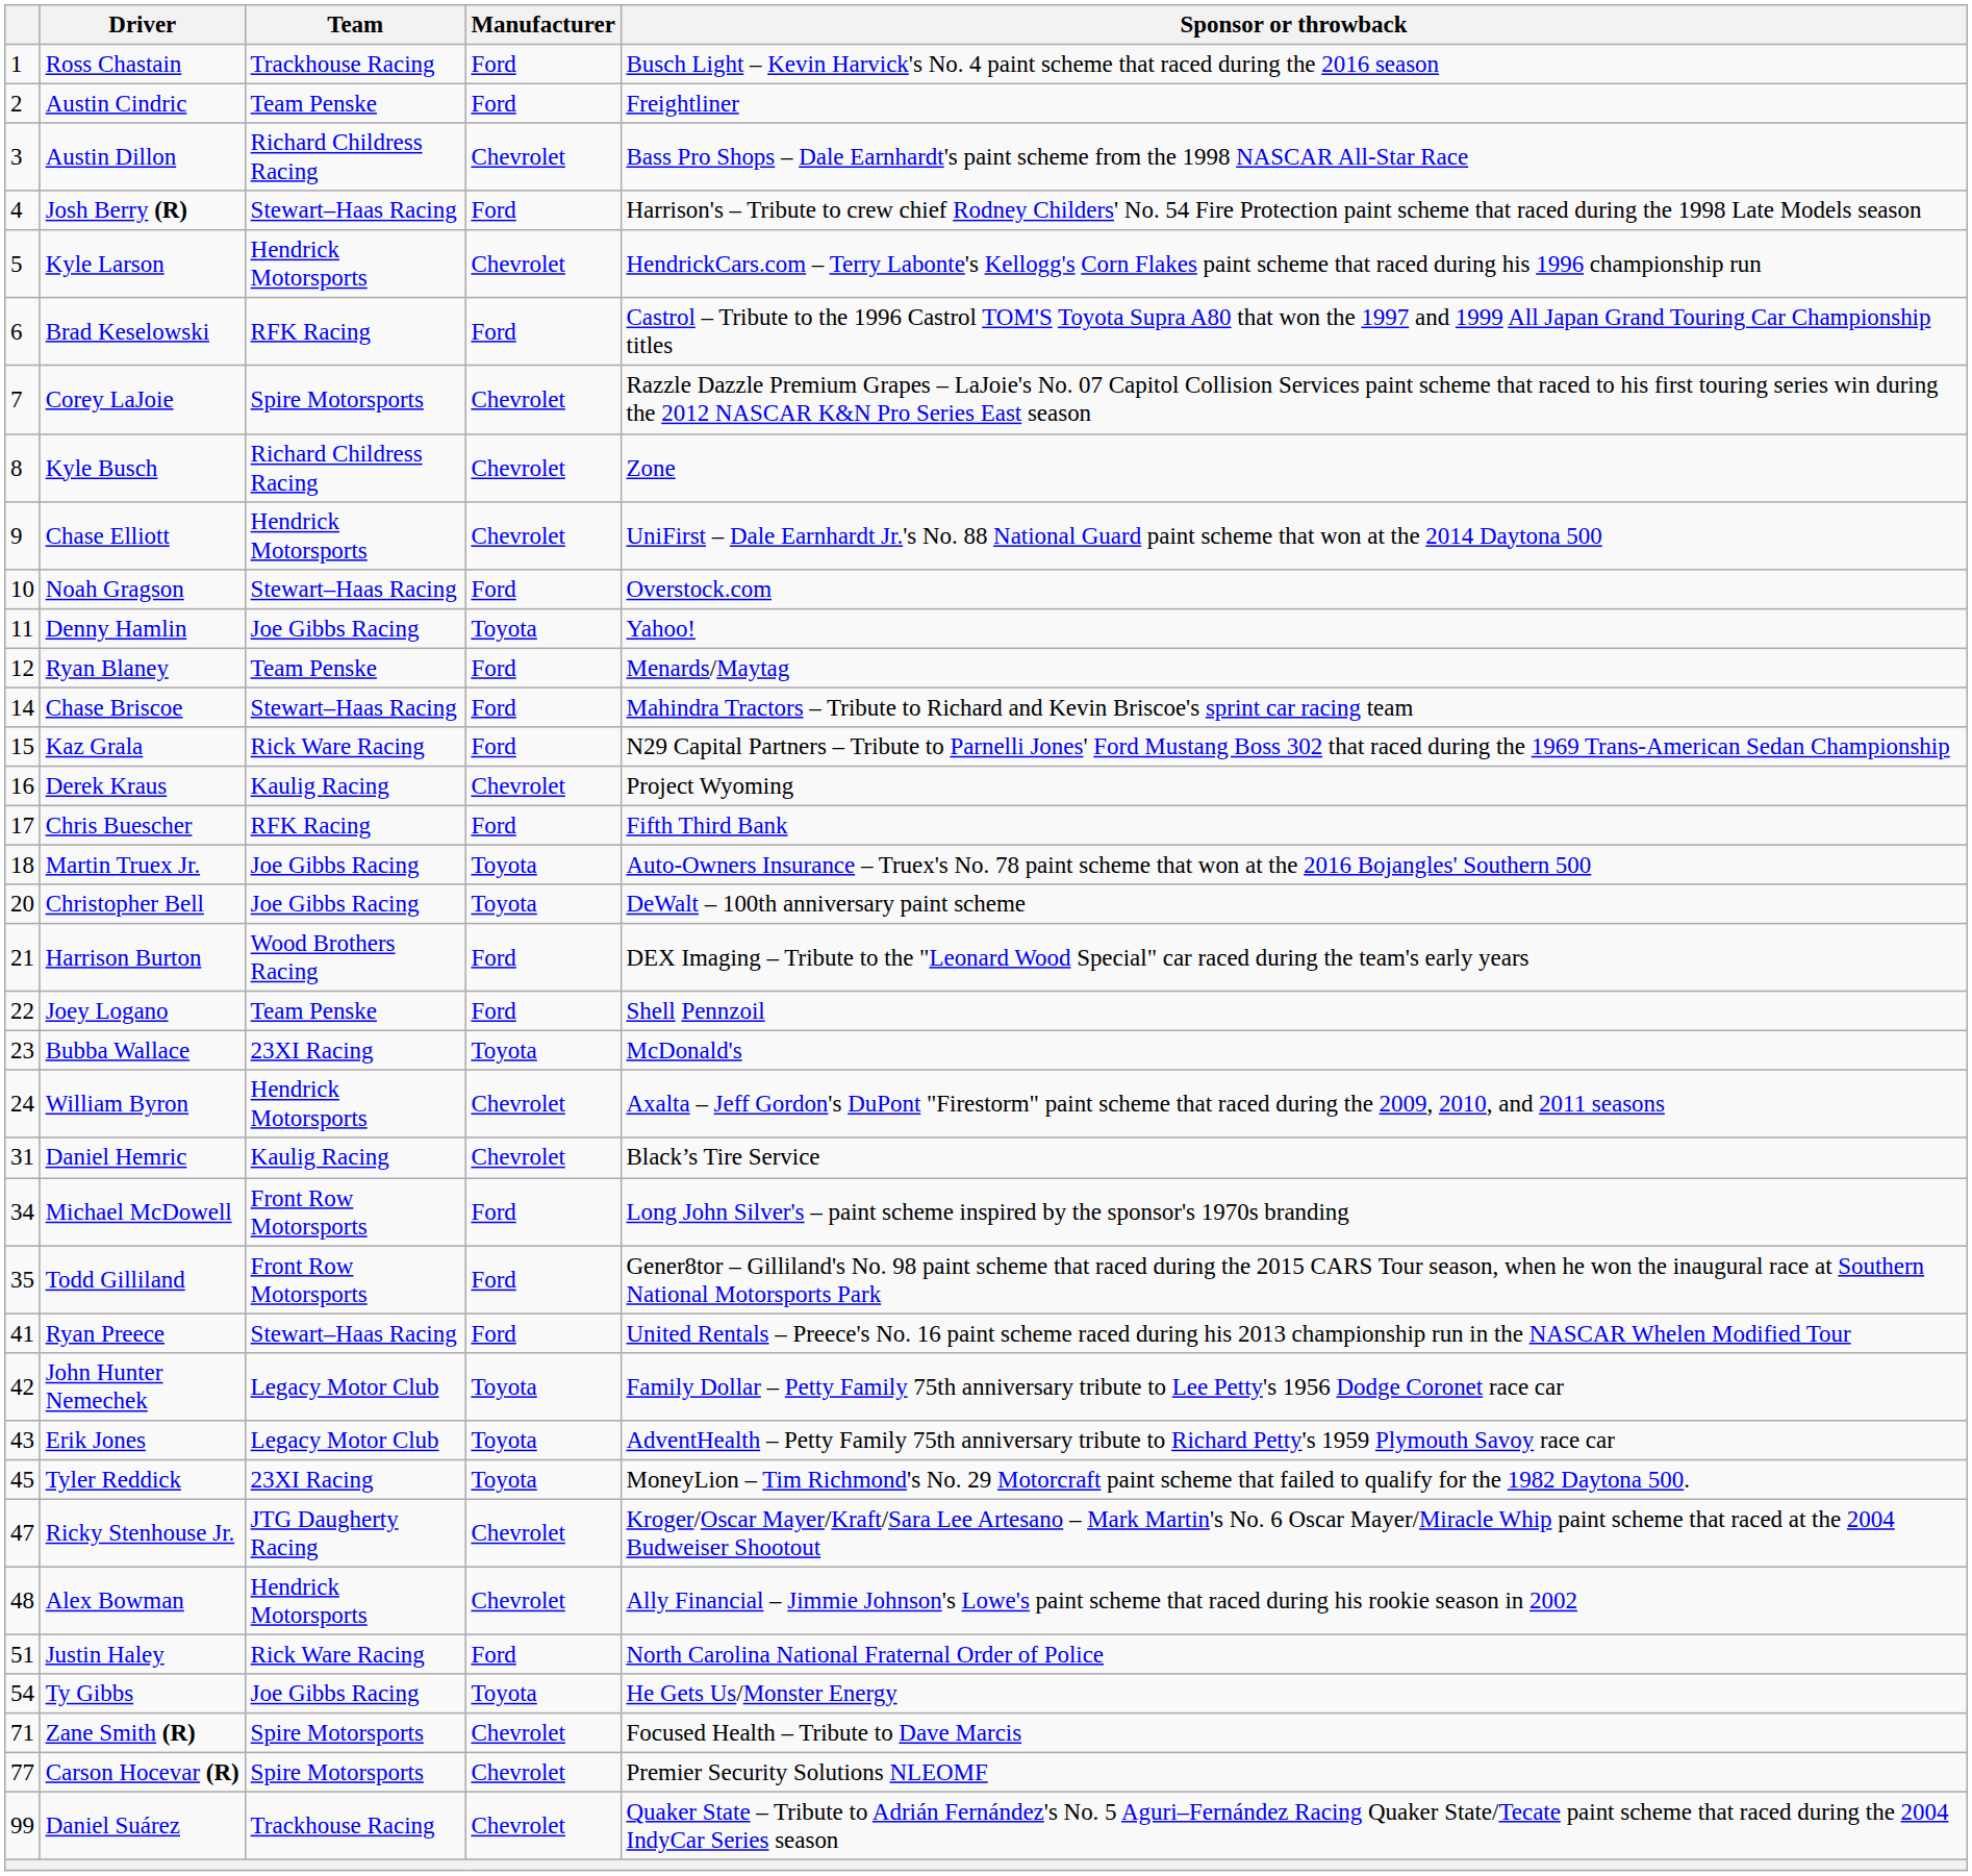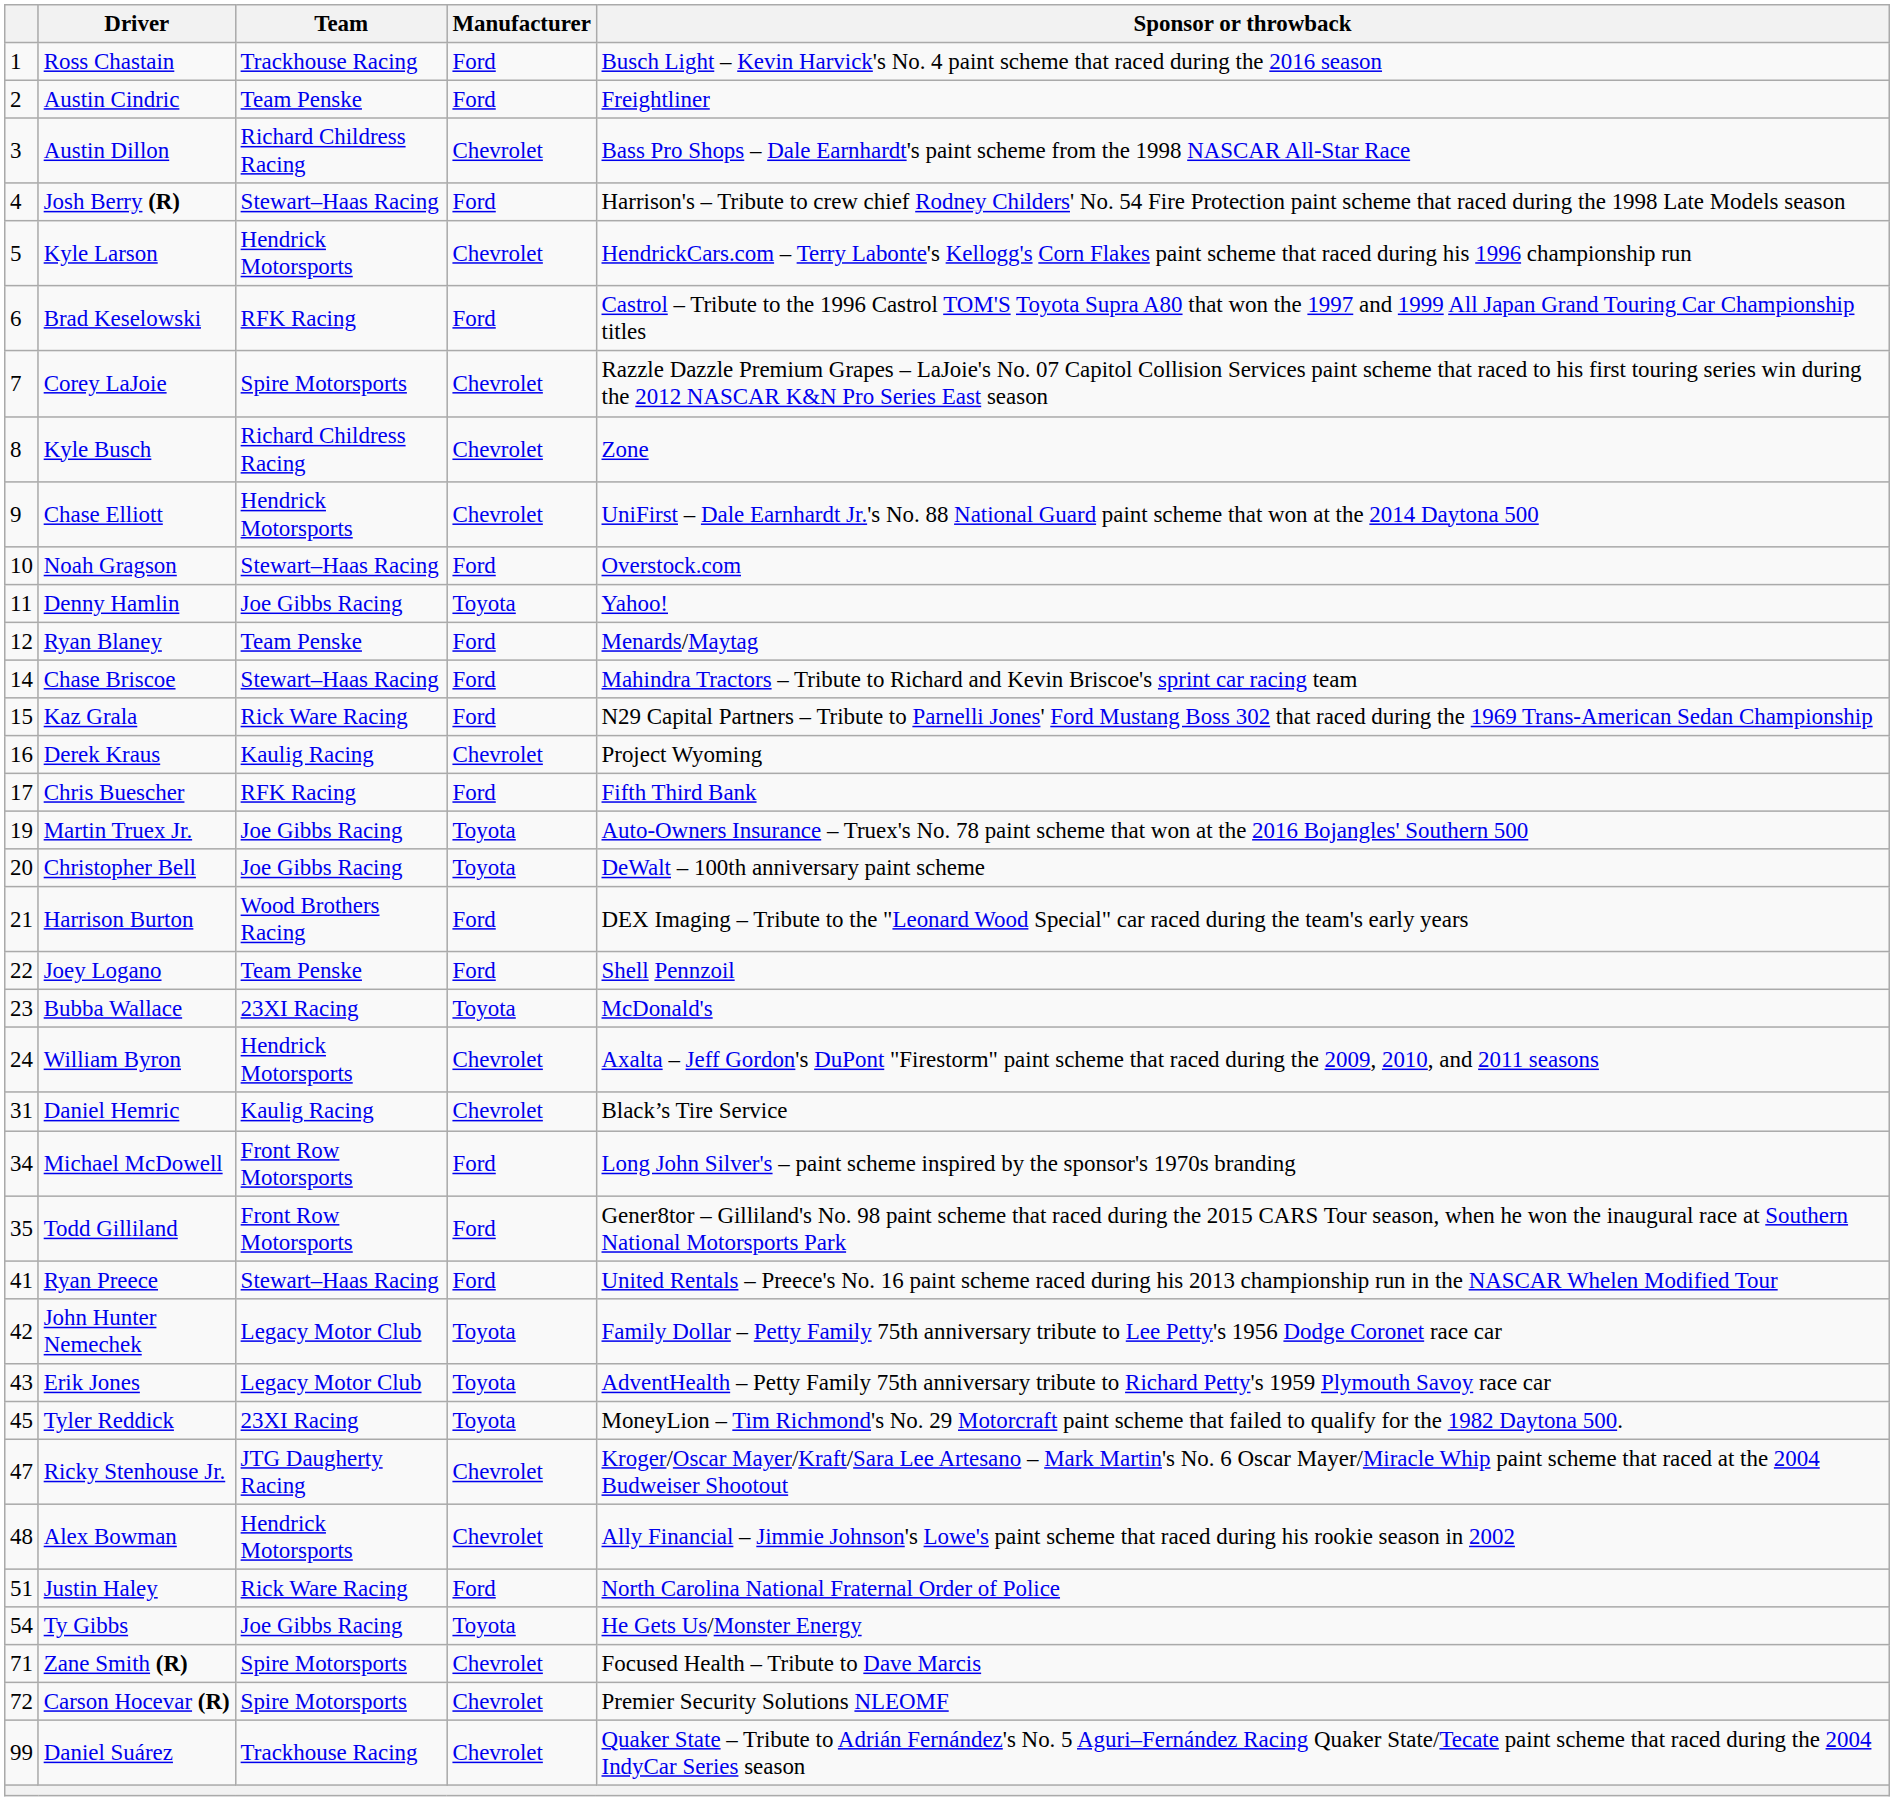Martin Truex Jr. | column 1: 18 -> 19
Carson Hocevar (R) | column 1: 77 -> 72
